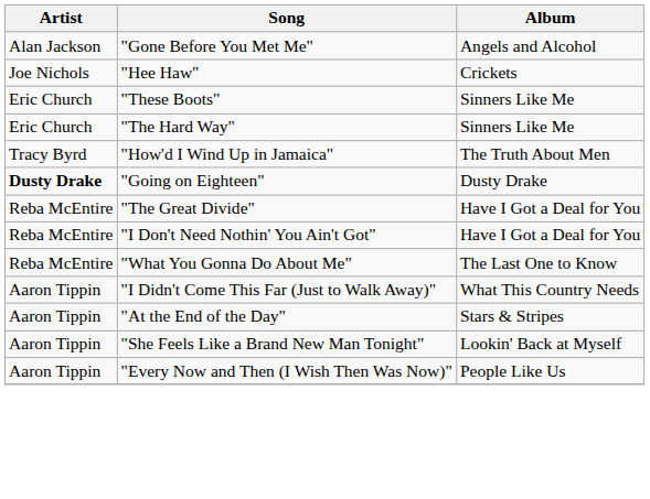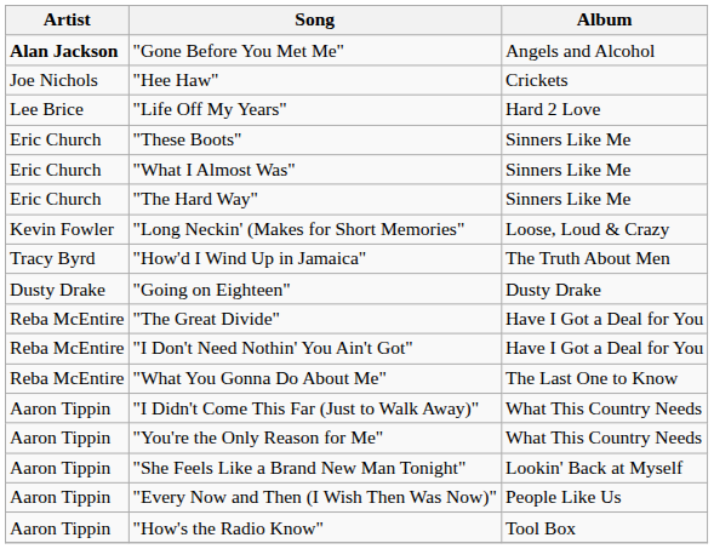"Gone Before You Met Me" | Artist: normal -> bold
+ row: Lee Brice | "Life Off My Years" | Hard 2 Love
+ row: Eric Church | "What I Almost Was" | Sinners Like Me
+ row: Kevin Fowler | "Long Neckin' (Makes for Short Memories" | Loose, Loud & Crazy
"Going on Eighteen" | Artist: bold -> normal
+ row: Aaron Tippin | "You're the Only Reason for Me" | What This Country Needs
- row: Aaron Tippin | "At the End of the Day" | Stars & Stripes
+ row: Aaron Tippin | "How's the Radio Know" | Tool Box
